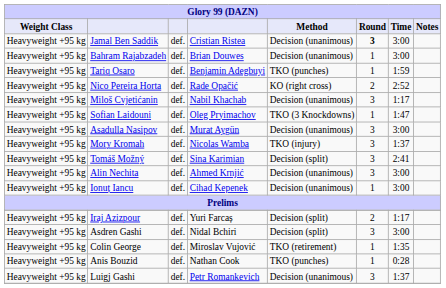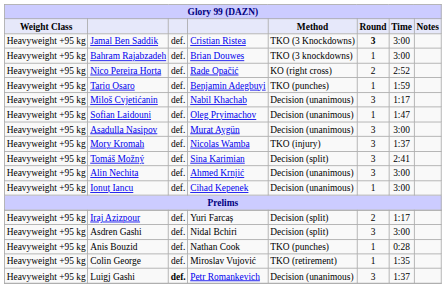Jamal Ben Saddik | Method: Decision (unanimous) -> TKO (3 Knockdowns)
Bahram Rajabzadeh | Method: Decision (unanimous) -> TKO (3 knockdowns)
rows swapped: Tariq Osaro <-> Nico Pereira Horta
Sofian Laidouni | Method: TKO (3 Knockdowns) -> Decision (unanimous)
rows swapped: Colin George <-> Anis Bouzid
Luigj Gashi | column 3: normal -> bold
